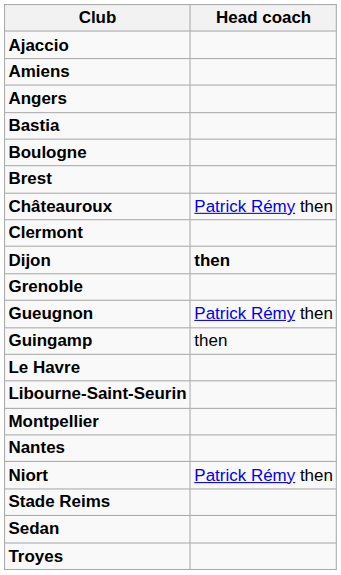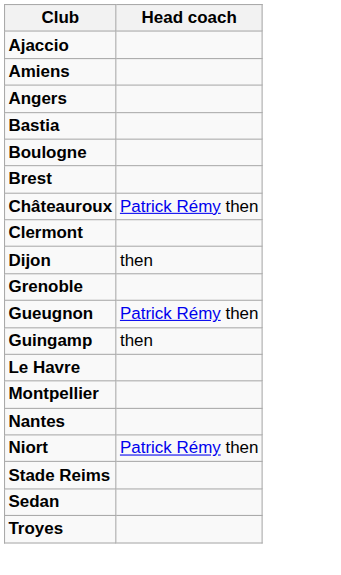Dijon | Head coach: bold -> normal
- row: Libourne-Saint-Seurin
